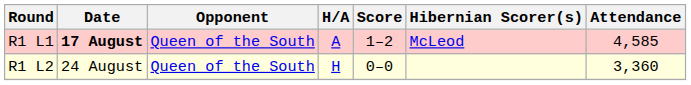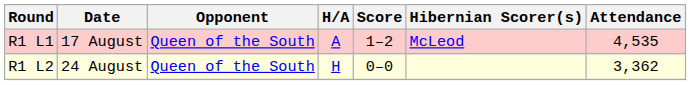R1 L1 | Date: bold -> normal
R1 L1 | Attendance: 4,585 -> 4,535
R1 L2 | Attendance: 3,360 -> 3,362
